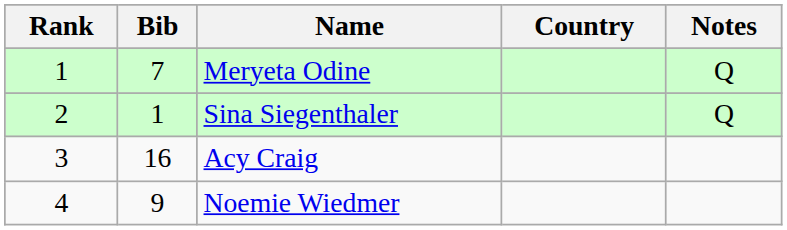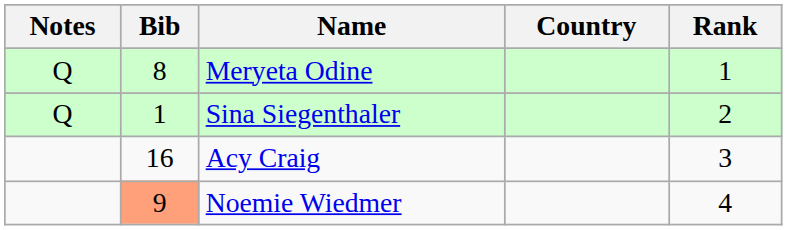columns swapped: Rank <-> Notes
Meryeta Odine | Bib: 7 -> 8
Noemie Wiedmer | Bib: no background -> lightsalmon background
